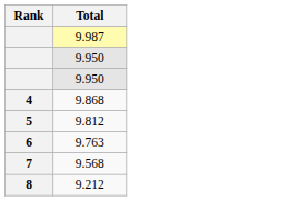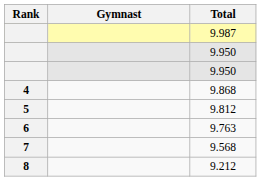+ column: Gymnast
